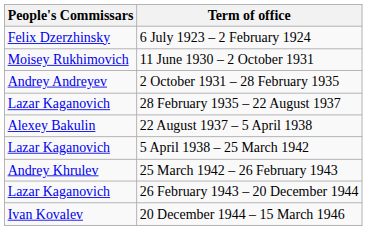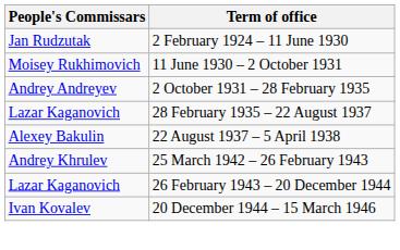- row: Felix Dzerzhinsky | 6 July 1923 – 2 February 1924
+ row: Jan Rudzutak | 2 February 1924 – 11 June 1930
- row: Lazar Kaganovich | 5 April 1938 – 25 March 1942
